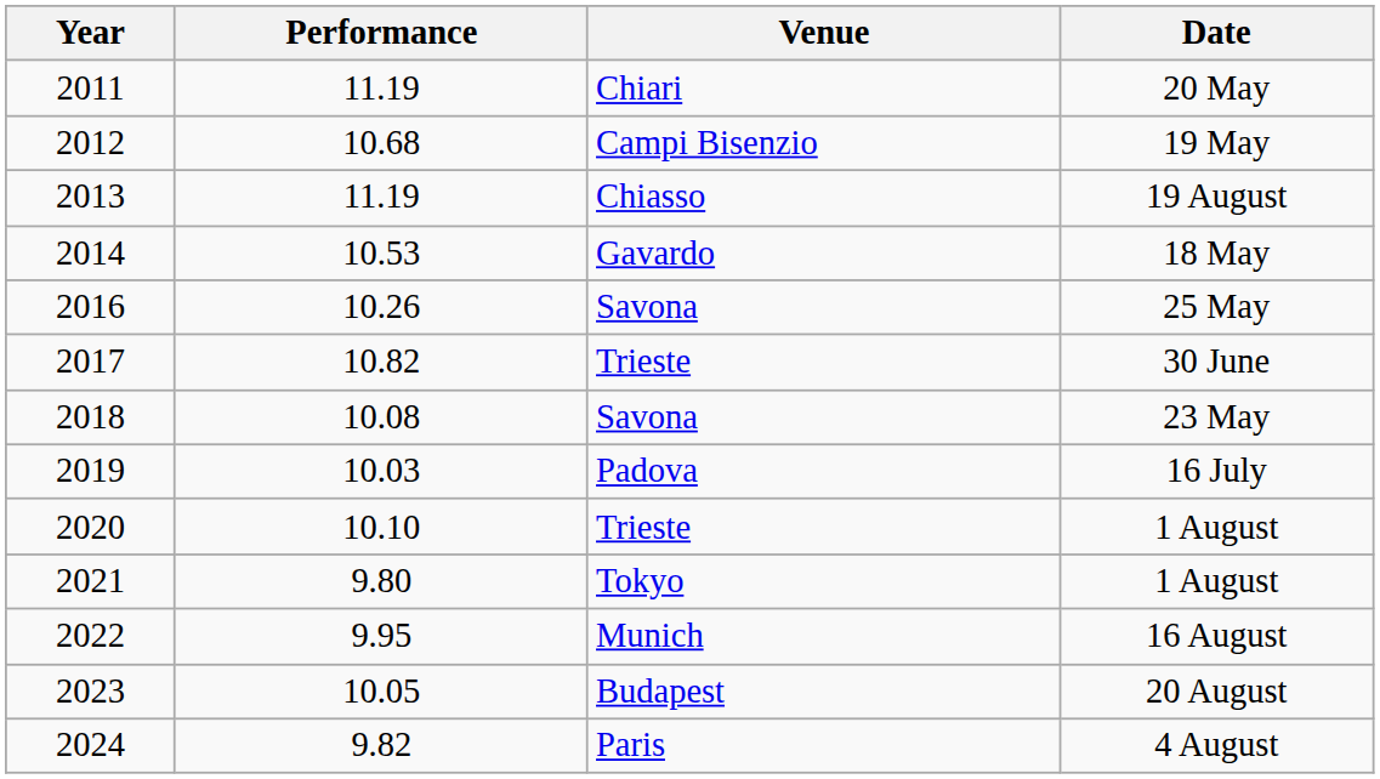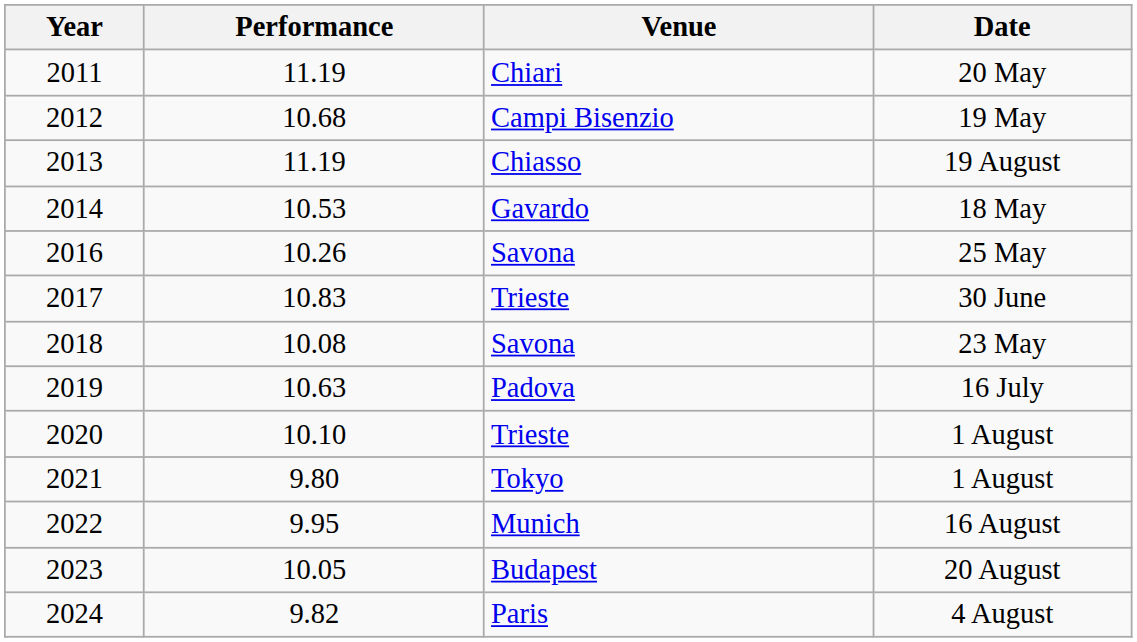30 June | Performance: 10.82 -> 10.83
16 July | Performance: 10.03 -> 10.63
